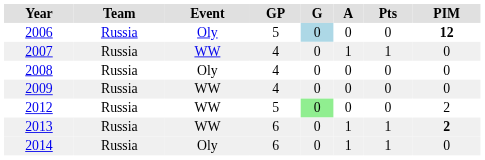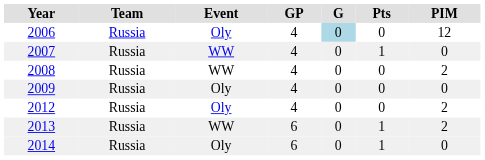- column: A | 0 | 1 | 0 | 0 | 0 | 1 | 1
2006 | GP: 5 -> 4
2006 | PIM: bold -> normal
2008 | Event: Oly -> WW
2008 | PIM: 0 -> 2
2009 | Event: WW -> Oly
2012 | Event: WW -> Oly
2012 | GP: 5 -> 4
2012 | G: lightgreen background -> no background
2013 | PIM: bold -> normal
